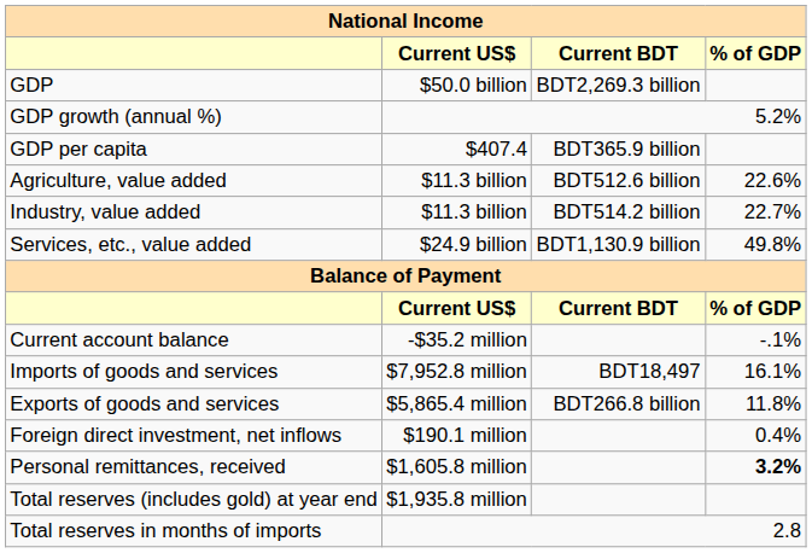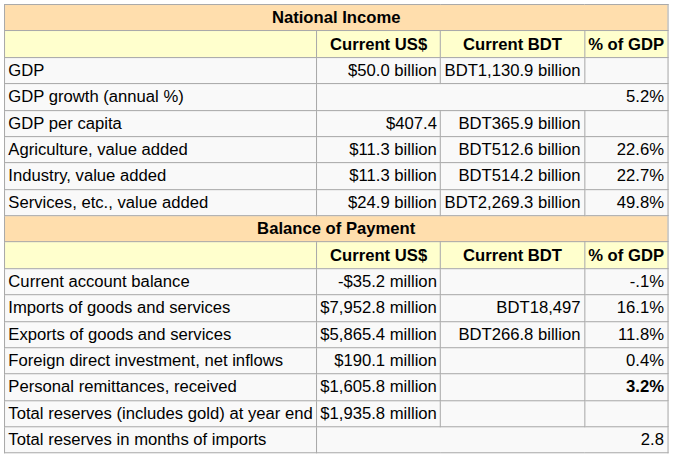GDP | Current BDT: BDT2,269.3 billion -> BDT1,130.9 billion
Services, etc., value added | Current BDT: BDT1,130.9 billion -> BDT2,269.3 billion
